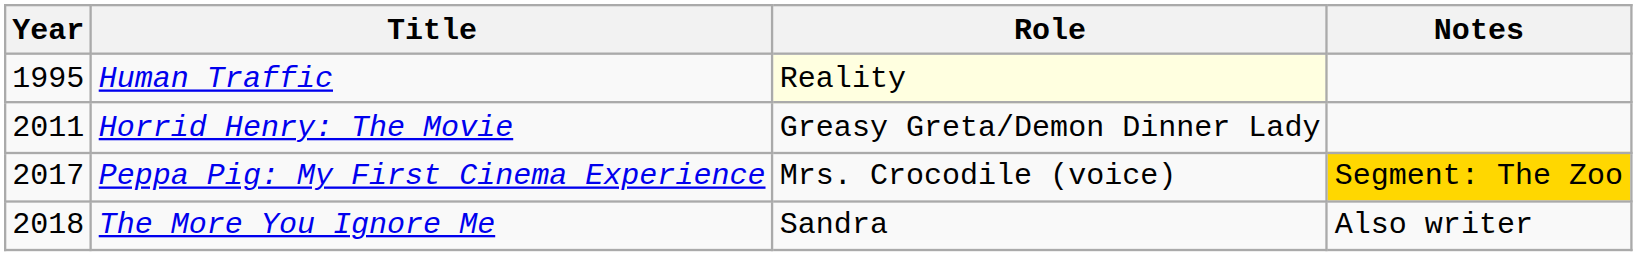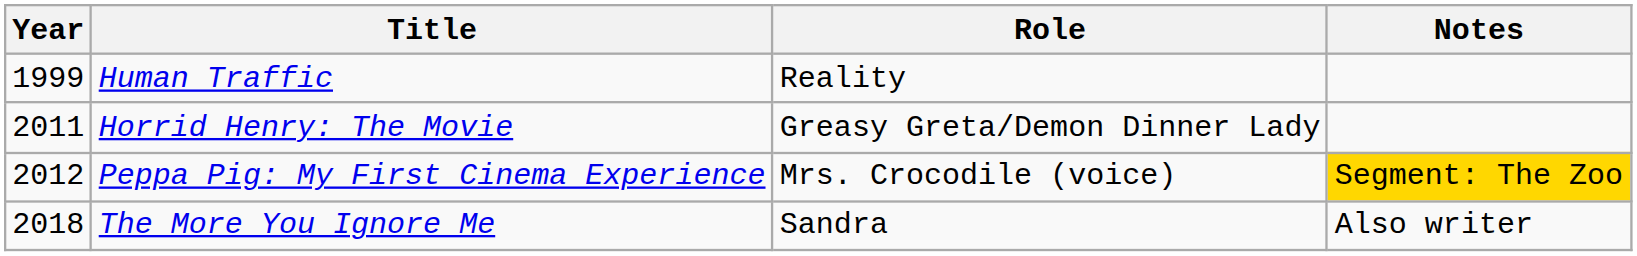Human Traffic | Year: 1995 -> 1999
Human Traffic | Role: lightyellow background -> no background
Peppa Pig: My First Cinema Experience | Year: 2017 -> 2012
